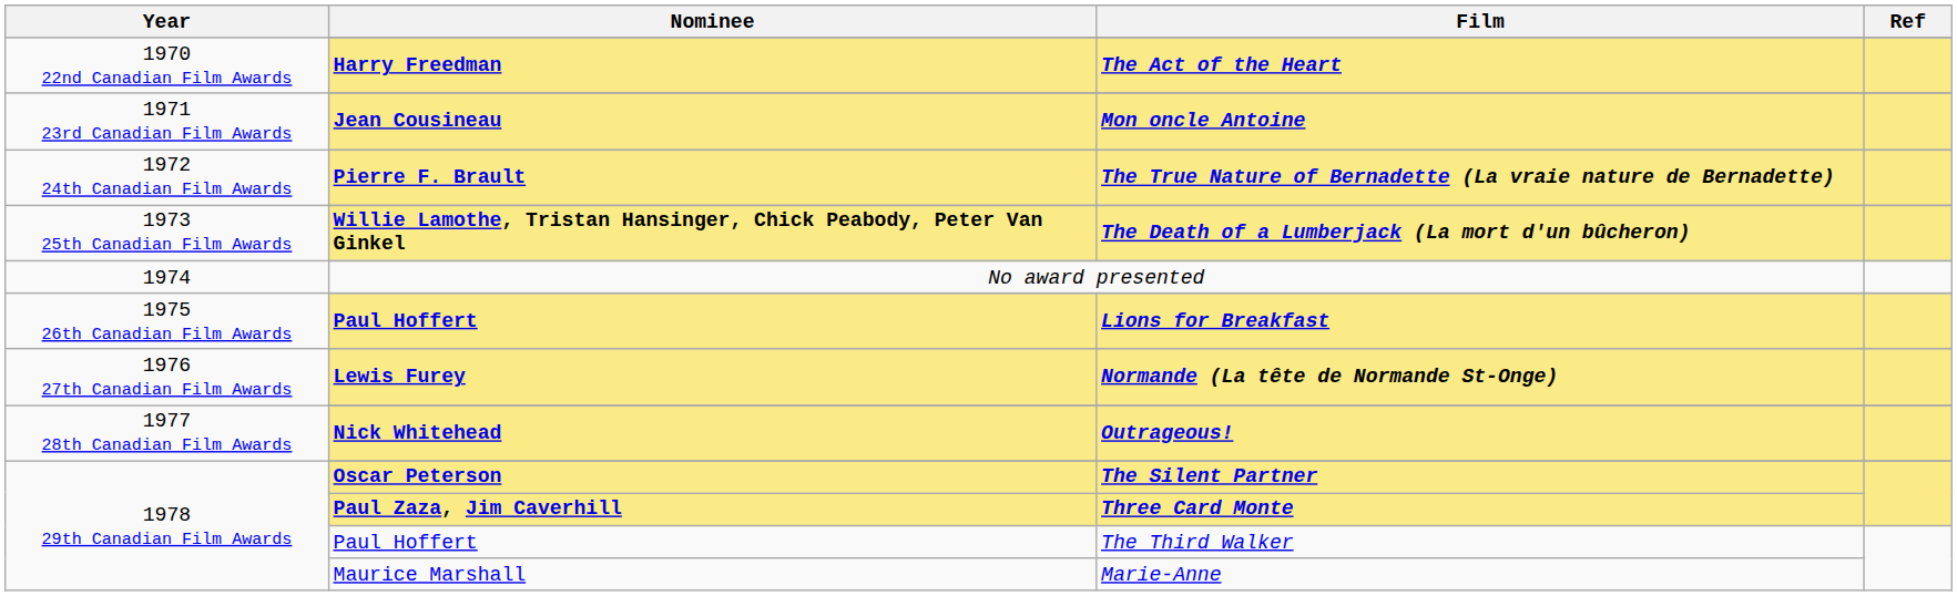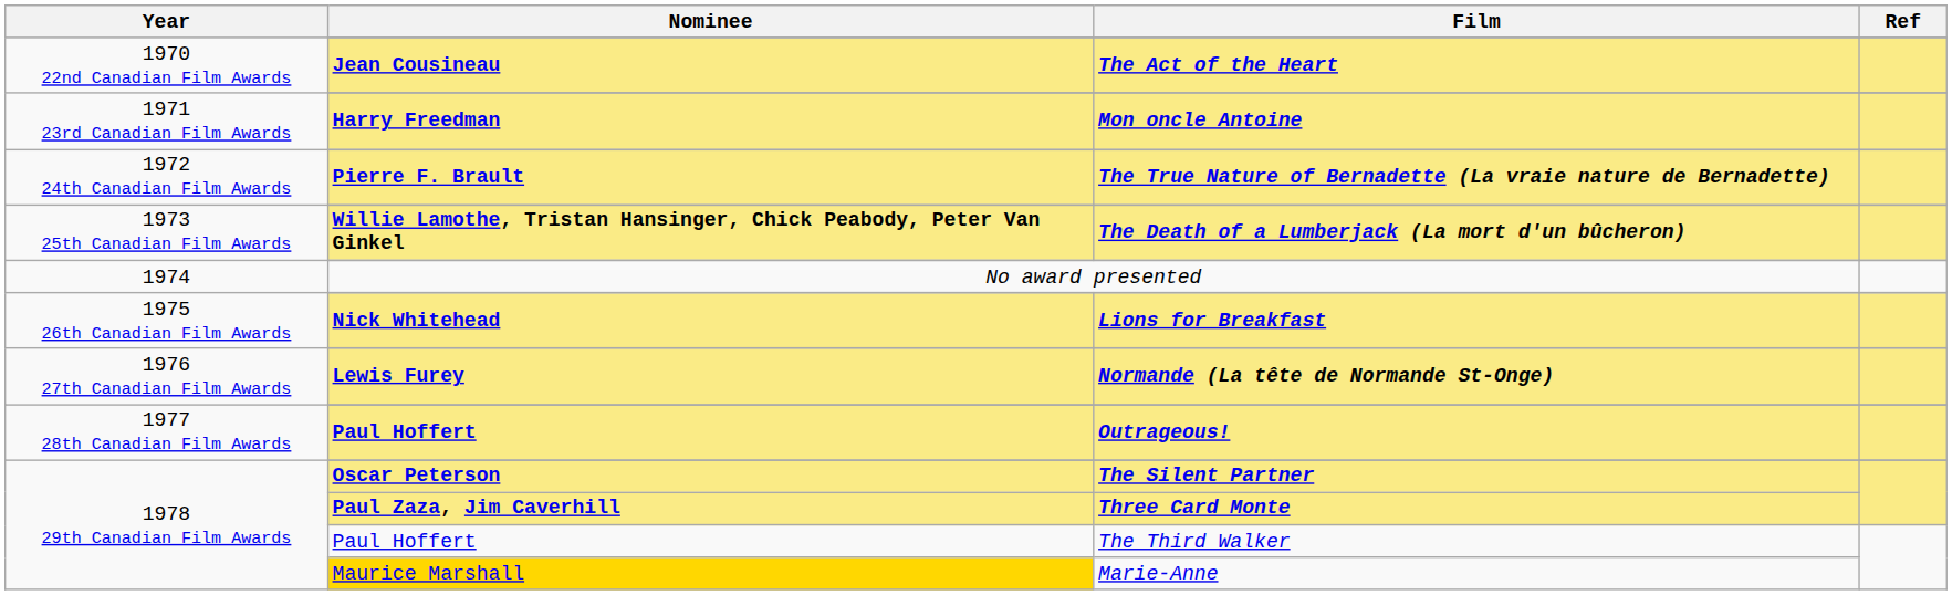The Act of the Heart | Nominee: Harry Freedman -> Jean Cousineau
Mon oncle Antoine | Nominee: Jean Cousineau -> Harry Freedman
Lions for Breakfast | Nominee: Paul Hoffert -> Nick Whitehead
Outrageous! | Nominee: Nick Whitehead -> Paul Hoffert
Marie-Anne | Nominee: no background -> gold background
